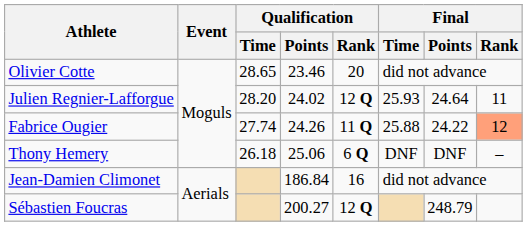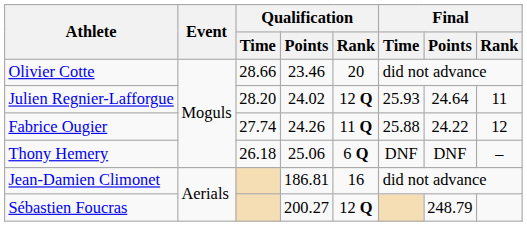Olivier Cotte | Qualification / Time: 28.65 -> 28.66
Fabrice Ougier | Final / Rank: lightsalmon background -> no background
Jean-Damien Climonet | Qualification / Points: 186.84 -> 186.81
